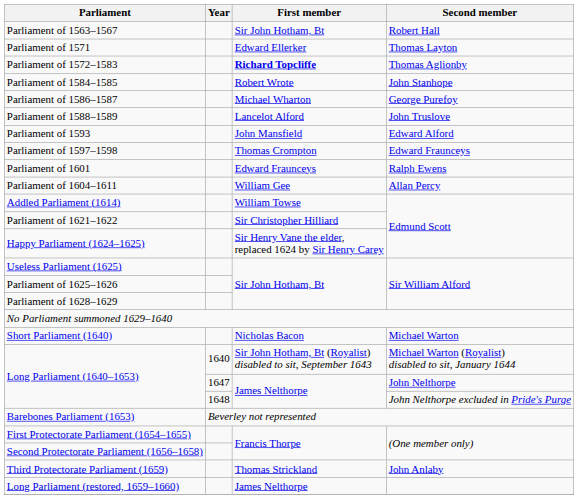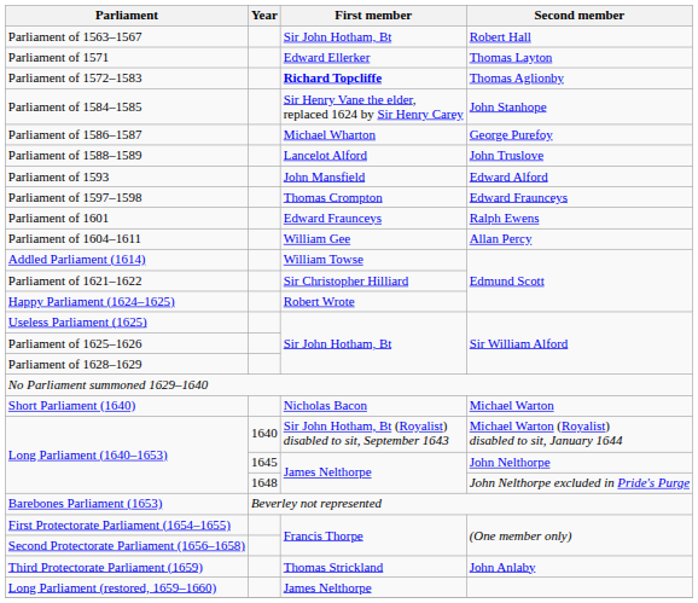Parliament of 1584–1585 | First member: Robert Wrote -> Sir Henry Vane the elder, replaced 1624 by Sir Henry Carey
Happy Parliament (1624–1625) | First member: Sir Henry Vane the elder, replaced 1624 by Sir Henry Carey -> Robert Wrote
Long Parliament (1640–1653) / John Nelthorpe | Year: 1647 -> 1645
